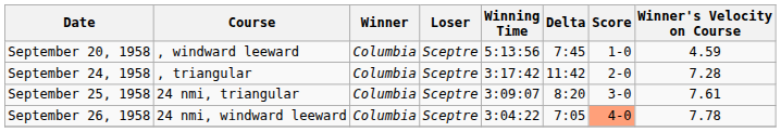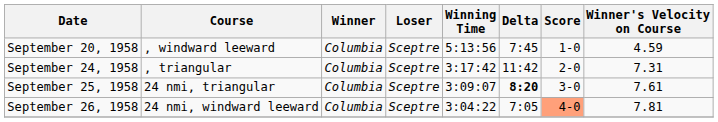September 24, 1958 | Winner's Velocity on Course: 7.28 -> 7.31
September 25, 1958 | Delta: normal -> bold
September 26, 1958 | Winner's Velocity on Course: 7.78 -> 7.81
